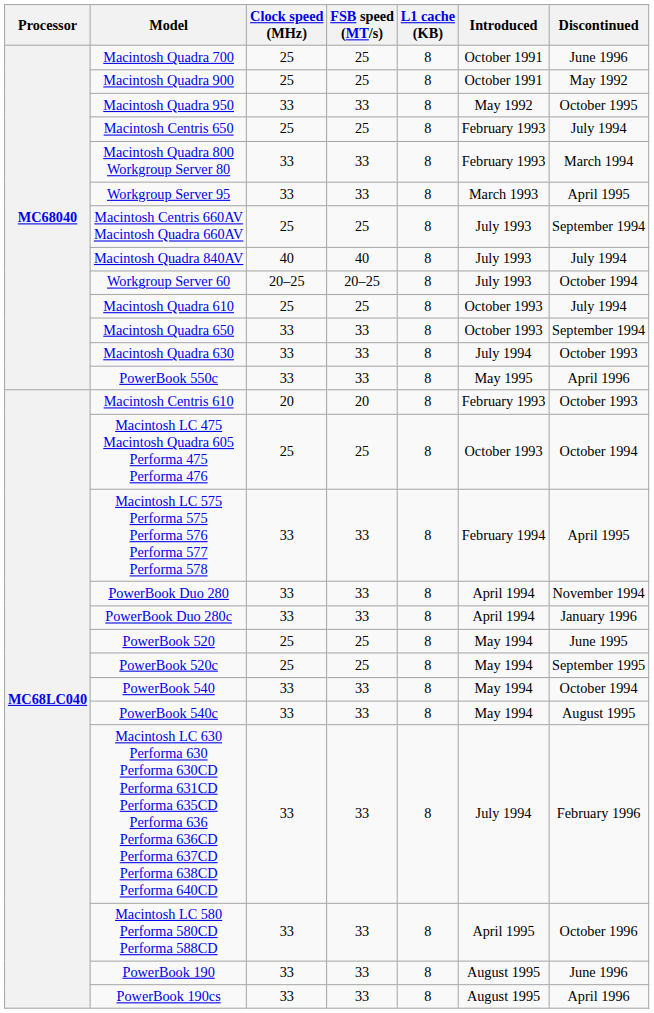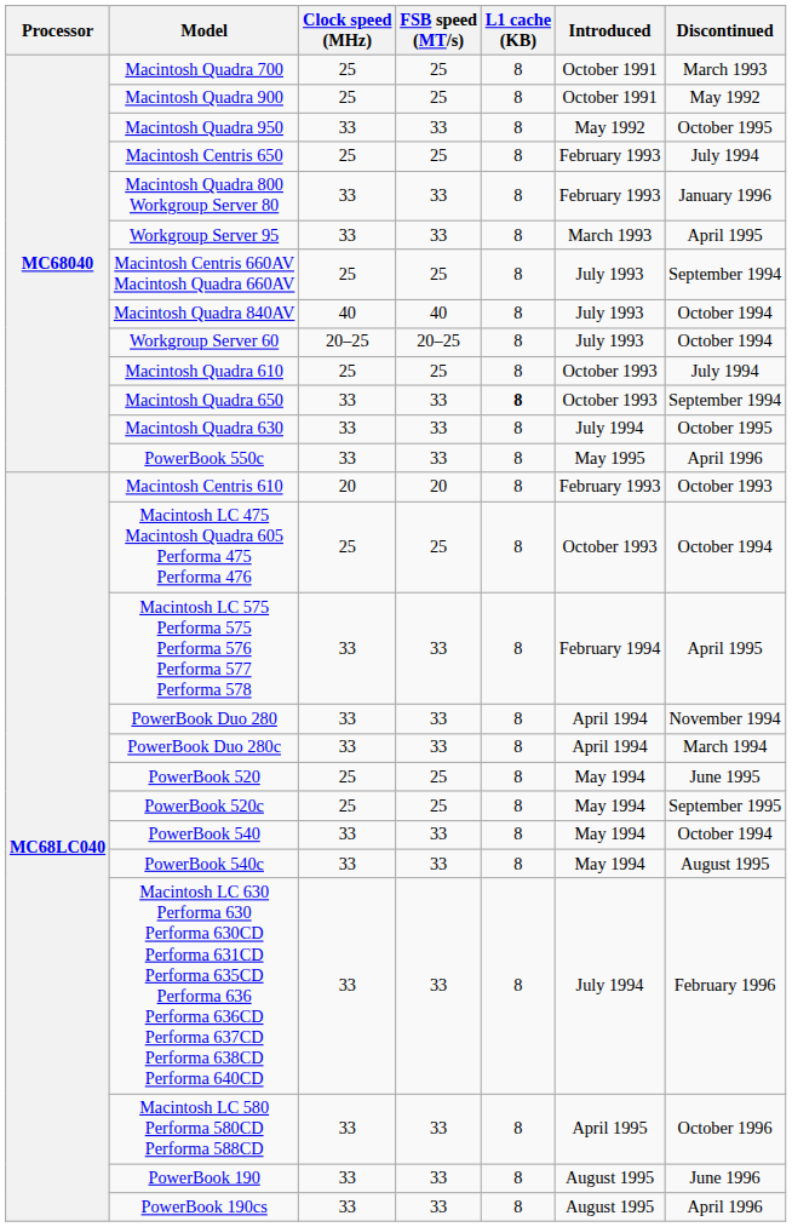Macintosh Quadra 700 | Discontinued: June 1996 -> March 1993
Macintosh Quadra 800 Workgroup Server 80 | Discontinued: March 1994 -> January 1996
Macintosh Quadra 840AV | Discontinued: July 1994 -> October 1994
Macintosh Quadra 650 | L1 cache (KB): normal -> bold
Macintosh Quadra 630 | Discontinued: October 1993 -> October 1995
PowerBook Duo 280c | Discontinued: January 1996 -> March 1994
